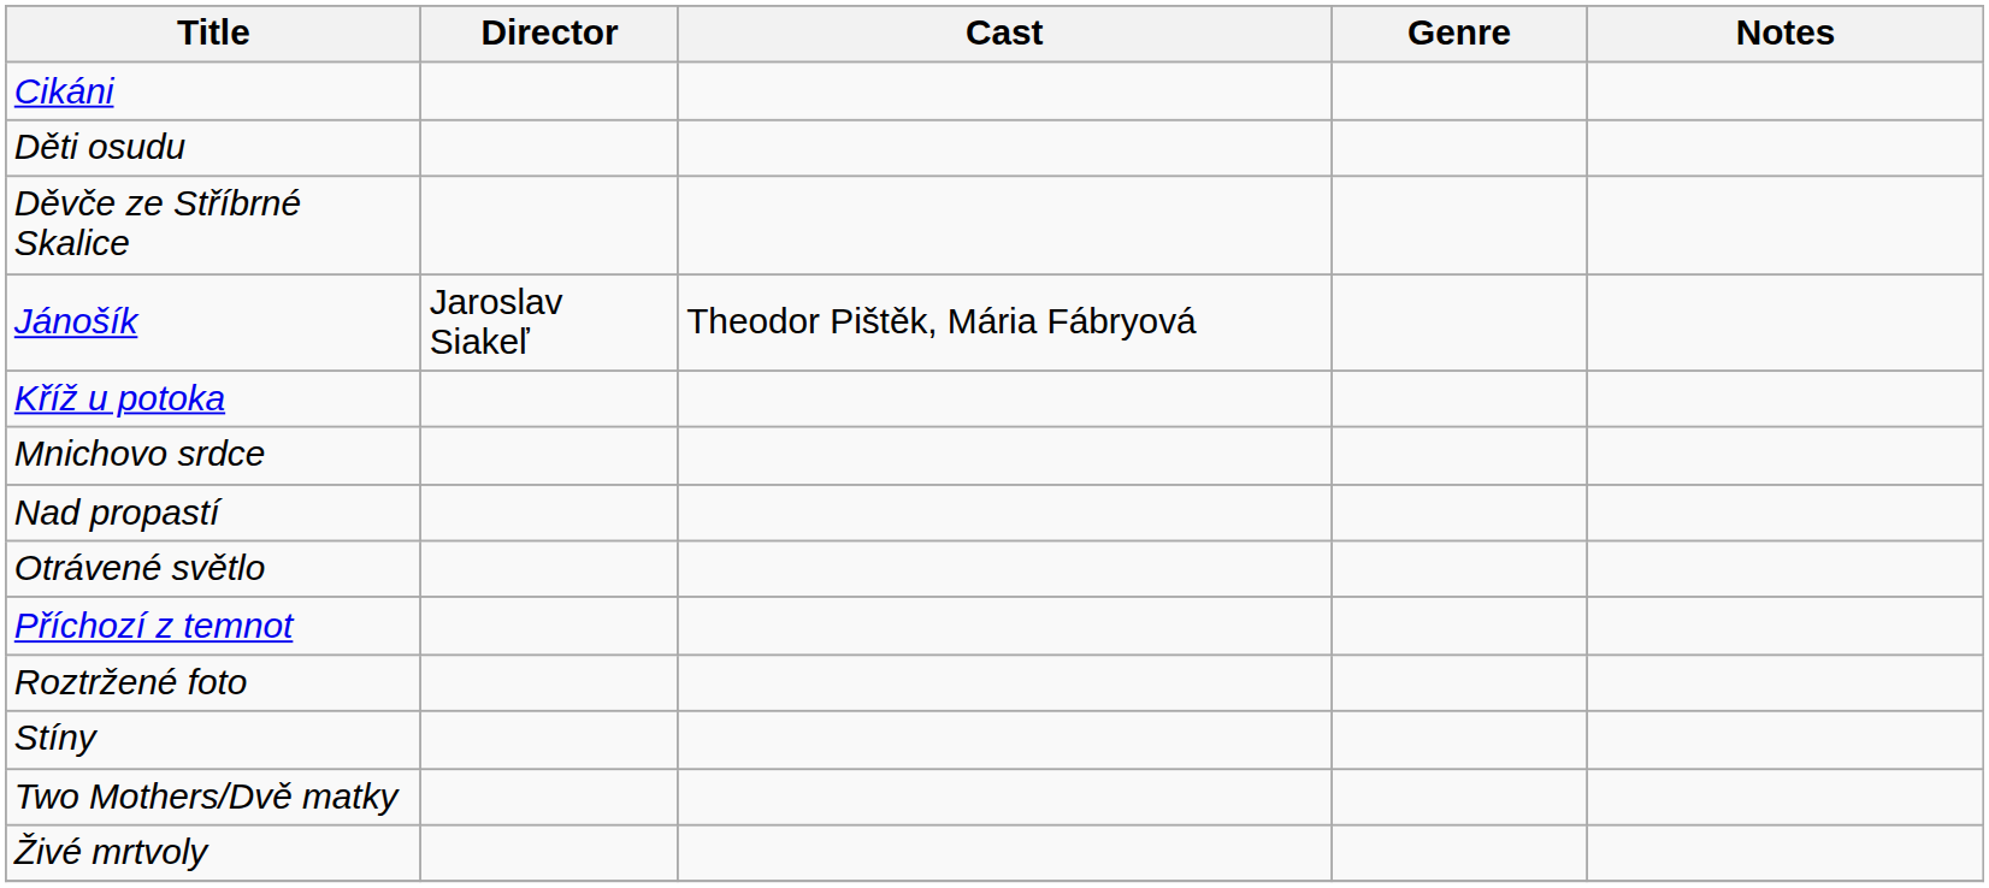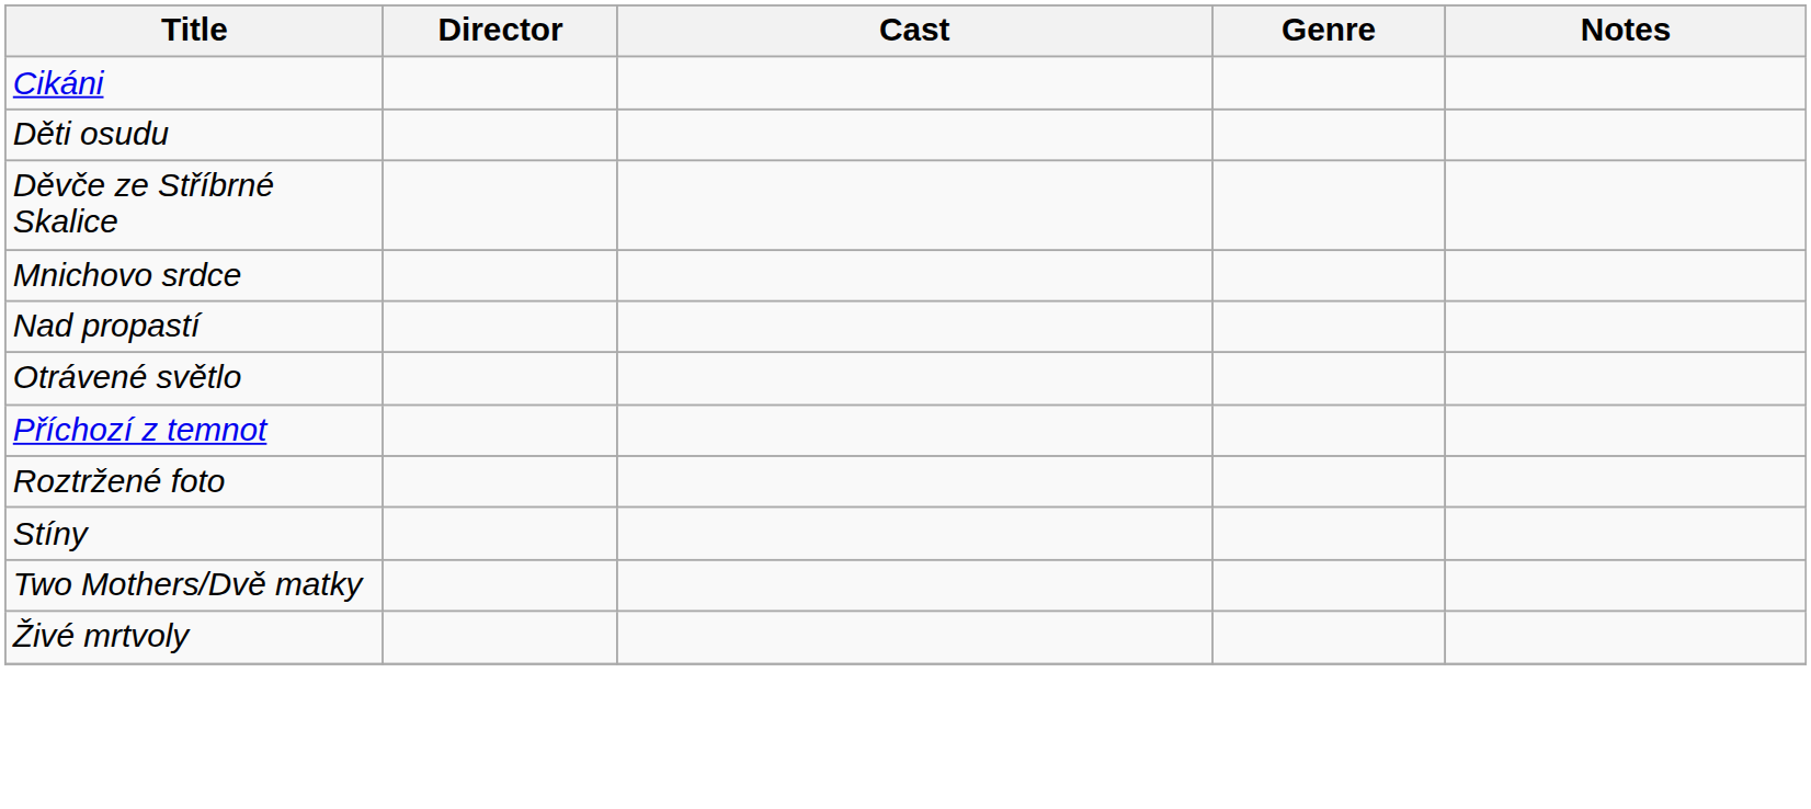- row: Jánošík | Jaroslav Siakeľ | Theodor Pištěk, Mária Fábryová
- row: Kříž u potoka
